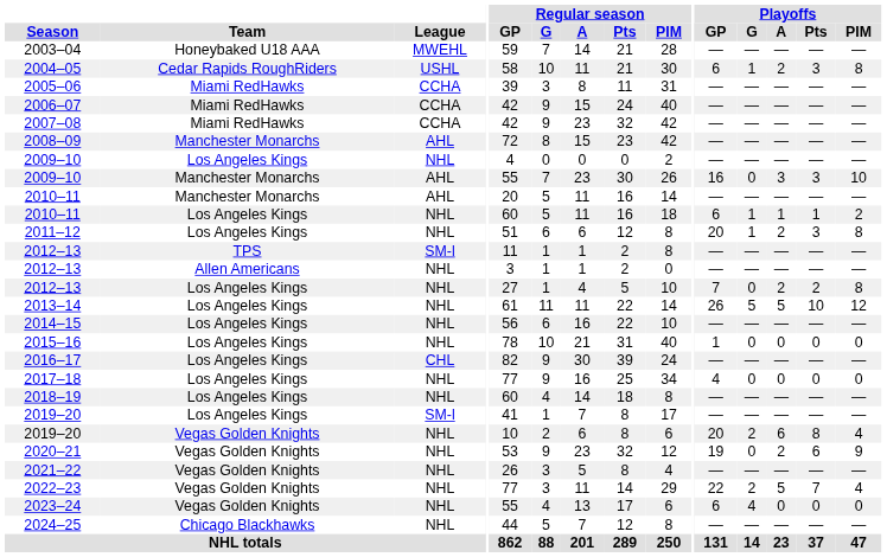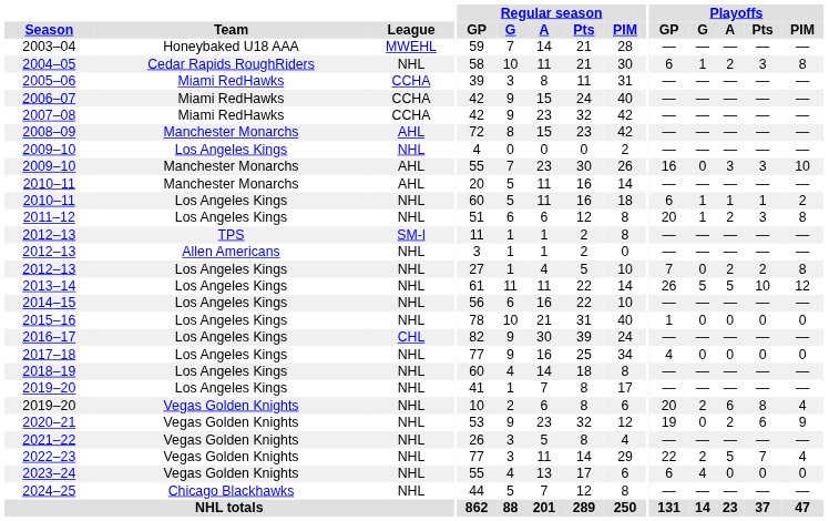2004–05 | League: USHL -> NHL
2019–20 / Los Angeles Kings | League: SM-l -> NHL
